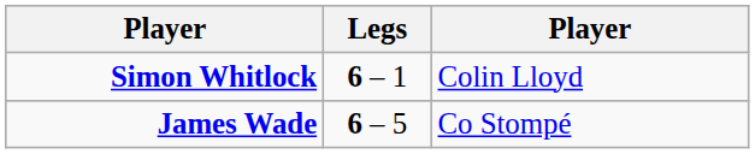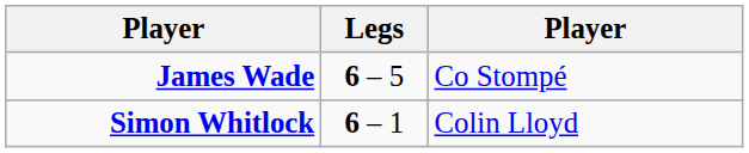rows swapped: James Wade <-> Simon Whitlock
